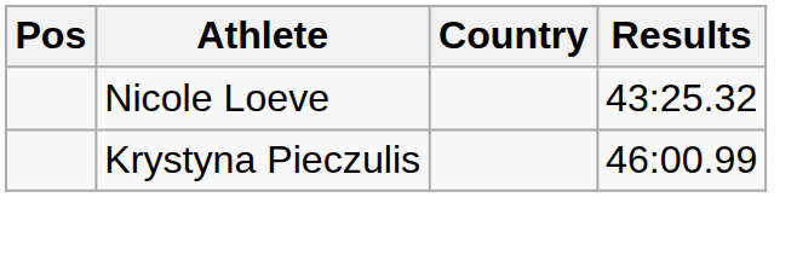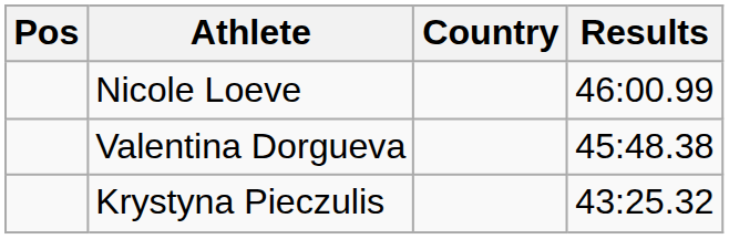Nicole Loeve | Results: 43:25.32 -> 46:00.99
+ row: Valentina Dorgueva | 45:48.38
Krystyna Pieczulis | Results: 46:00.99 -> 43:25.32
